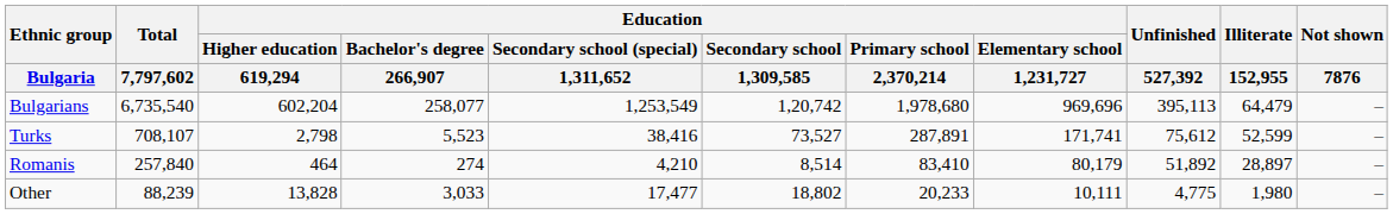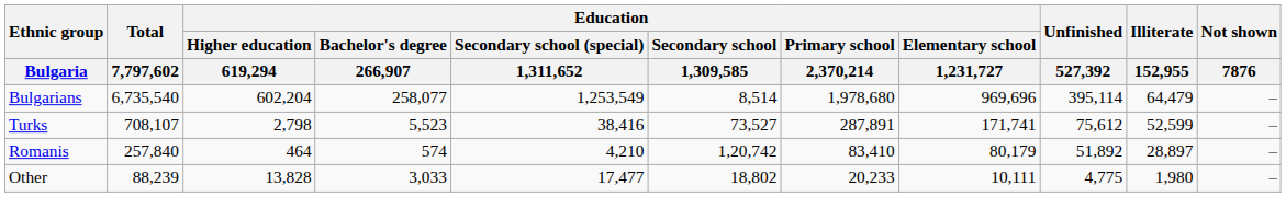Bulgarians | Education / Secondary school / 1,309,585: 1,20,742 -> 8,514
Bulgarians | Unfinished / 527,392: 395,113 -> 395,114
Romanis | Education / Bachelor's degree / 266,907: 274 -> 574
Romanis | Education / Secondary school / 1,309,585: 8,514 -> 1,20,742
